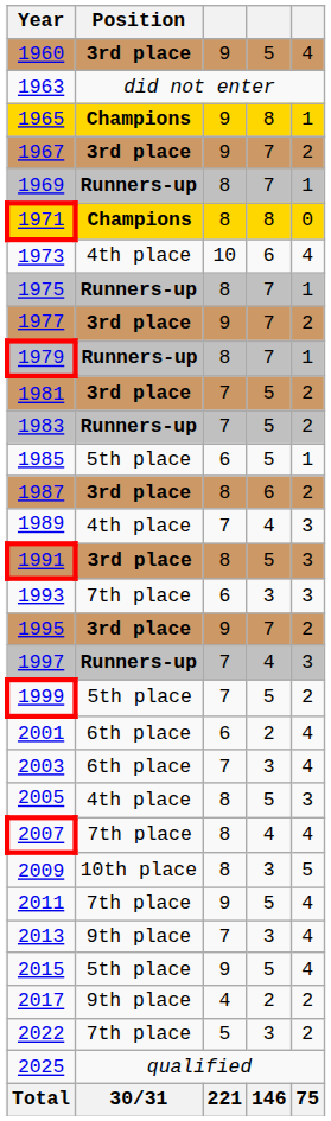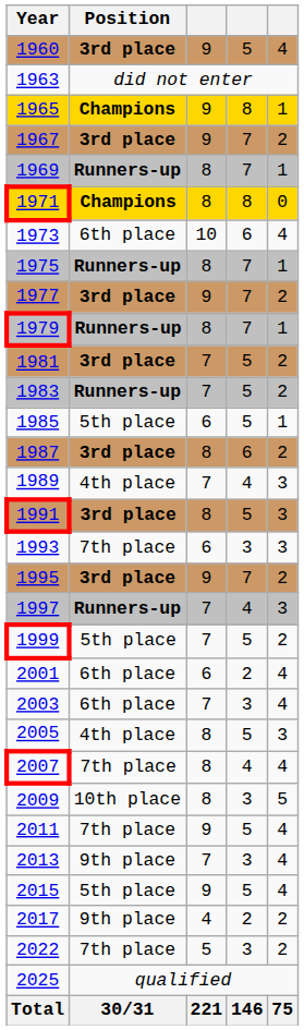1973 | Position: 4th place -> 6th place
